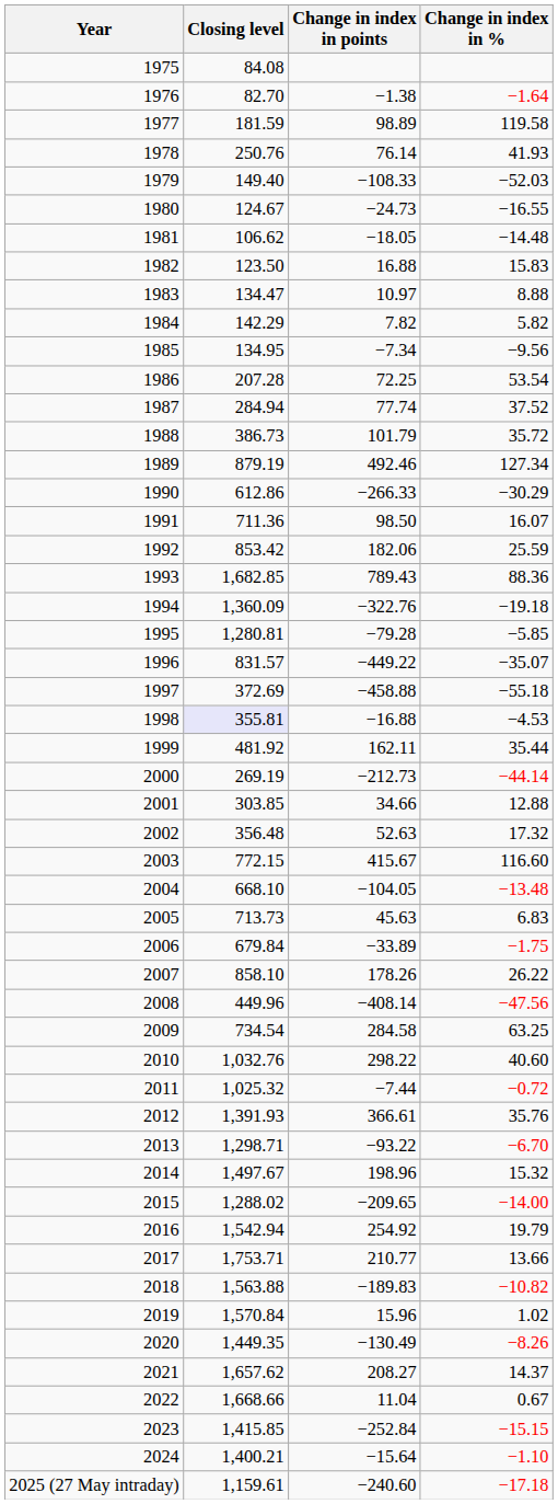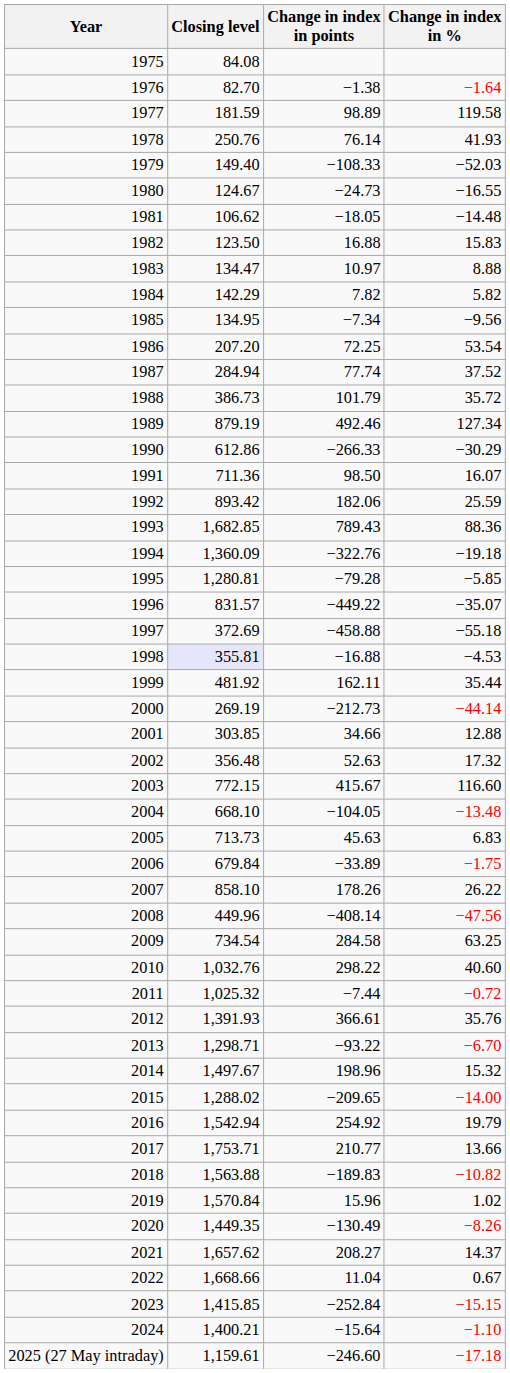1986 | Closing level: 207.28 -> 207.20
1992 | Closing level: 853.42 -> 893.42
2025 (27 May intraday) | Change in index in points: −240.60 -> −246.60
